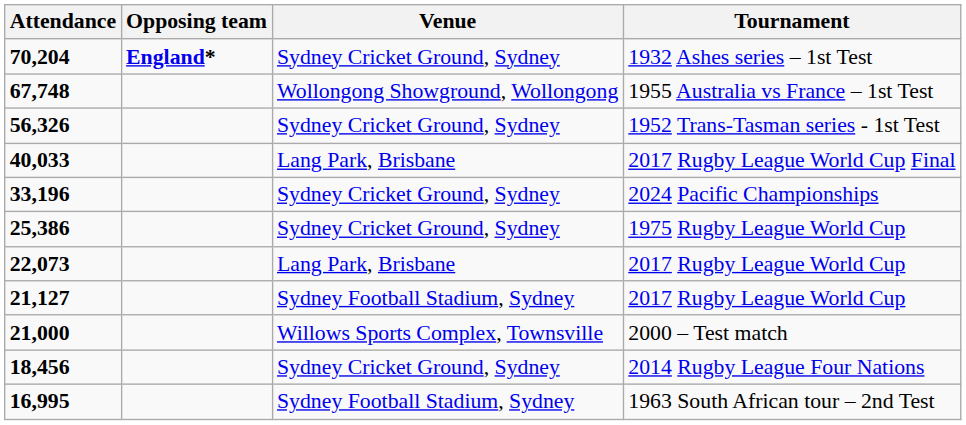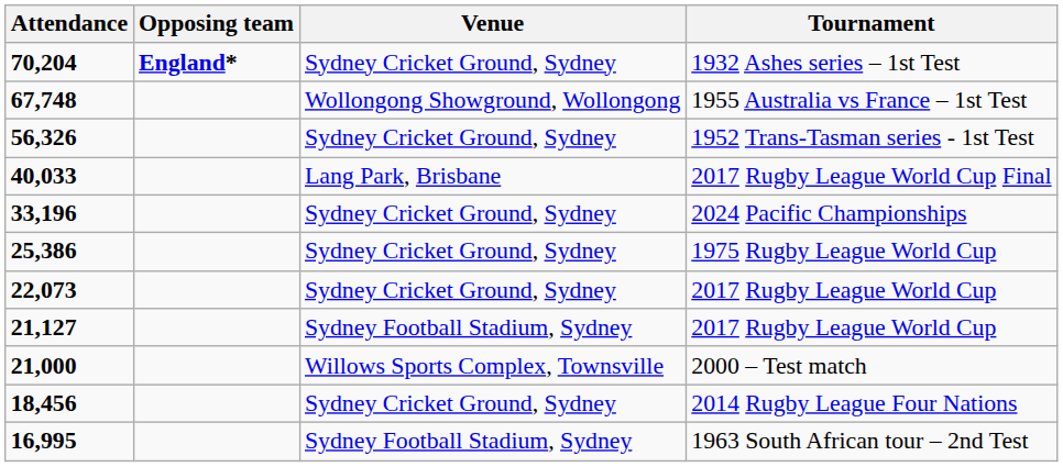22,073 / 2017 Rugby League World Cup | Venue: Lang Park, Brisbane -> Sydney Cricket Ground, Sydney
